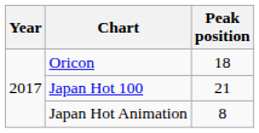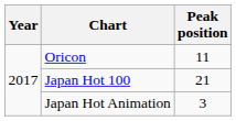Oricon | Peak position: 18 -> 11
Japan Hot Animation | Peak position: 8 -> 3
